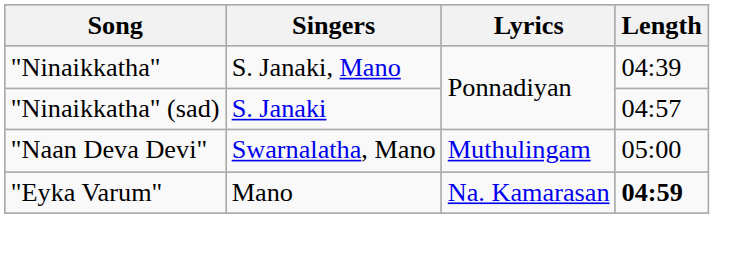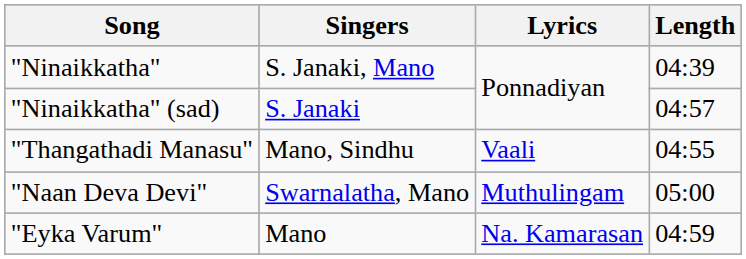+ row: "Thangathadi Manasu" | Mano, Sindhu | Vaali | 04:55
"Eyka Varum" | Length: bold -> normal
